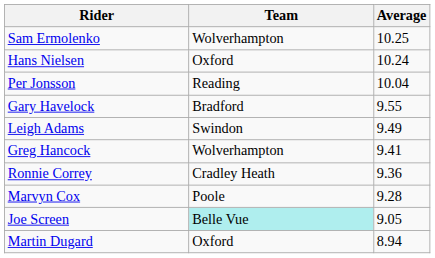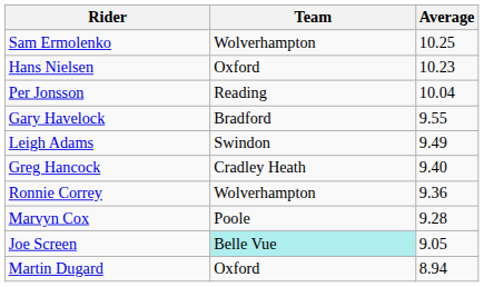Hans Nielsen | Average: 10.24 -> 10.23
Greg Hancock | Team: Wolverhampton -> Cradley Heath
Greg Hancock | Average: 9.41 -> 9.40
Ronnie Correy | Team: Cradley Heath -> Wolverhampton
